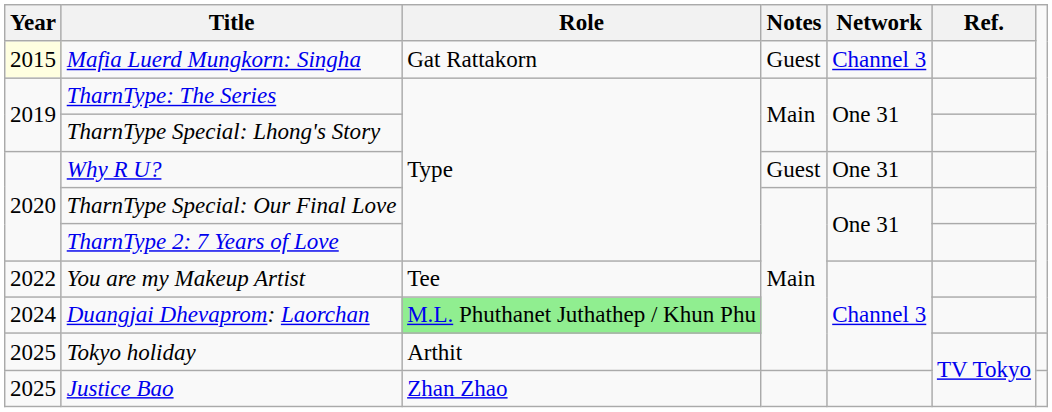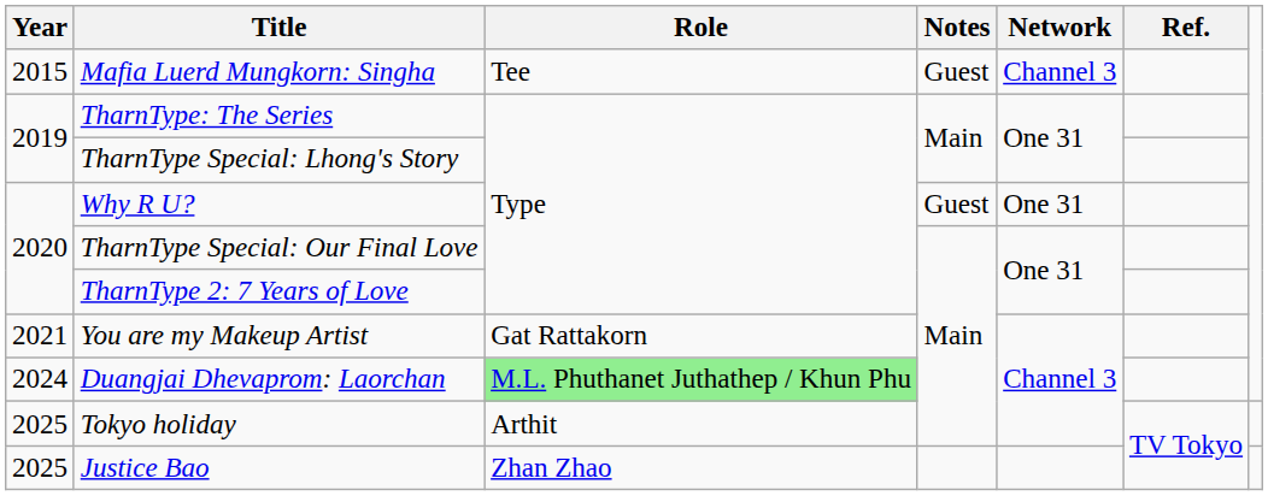Mafia Luerd Mungkorn: Singha | Year: lightyellow background -> no background
Mafia Luerd Mungkorn: Singha | Role: Gat Rattakorn -> Tee
You are my Makeup Artist | Year: 2022 -> 2021
You are my Makeup Artist | Role: Tee -> Gat Rattakorn
